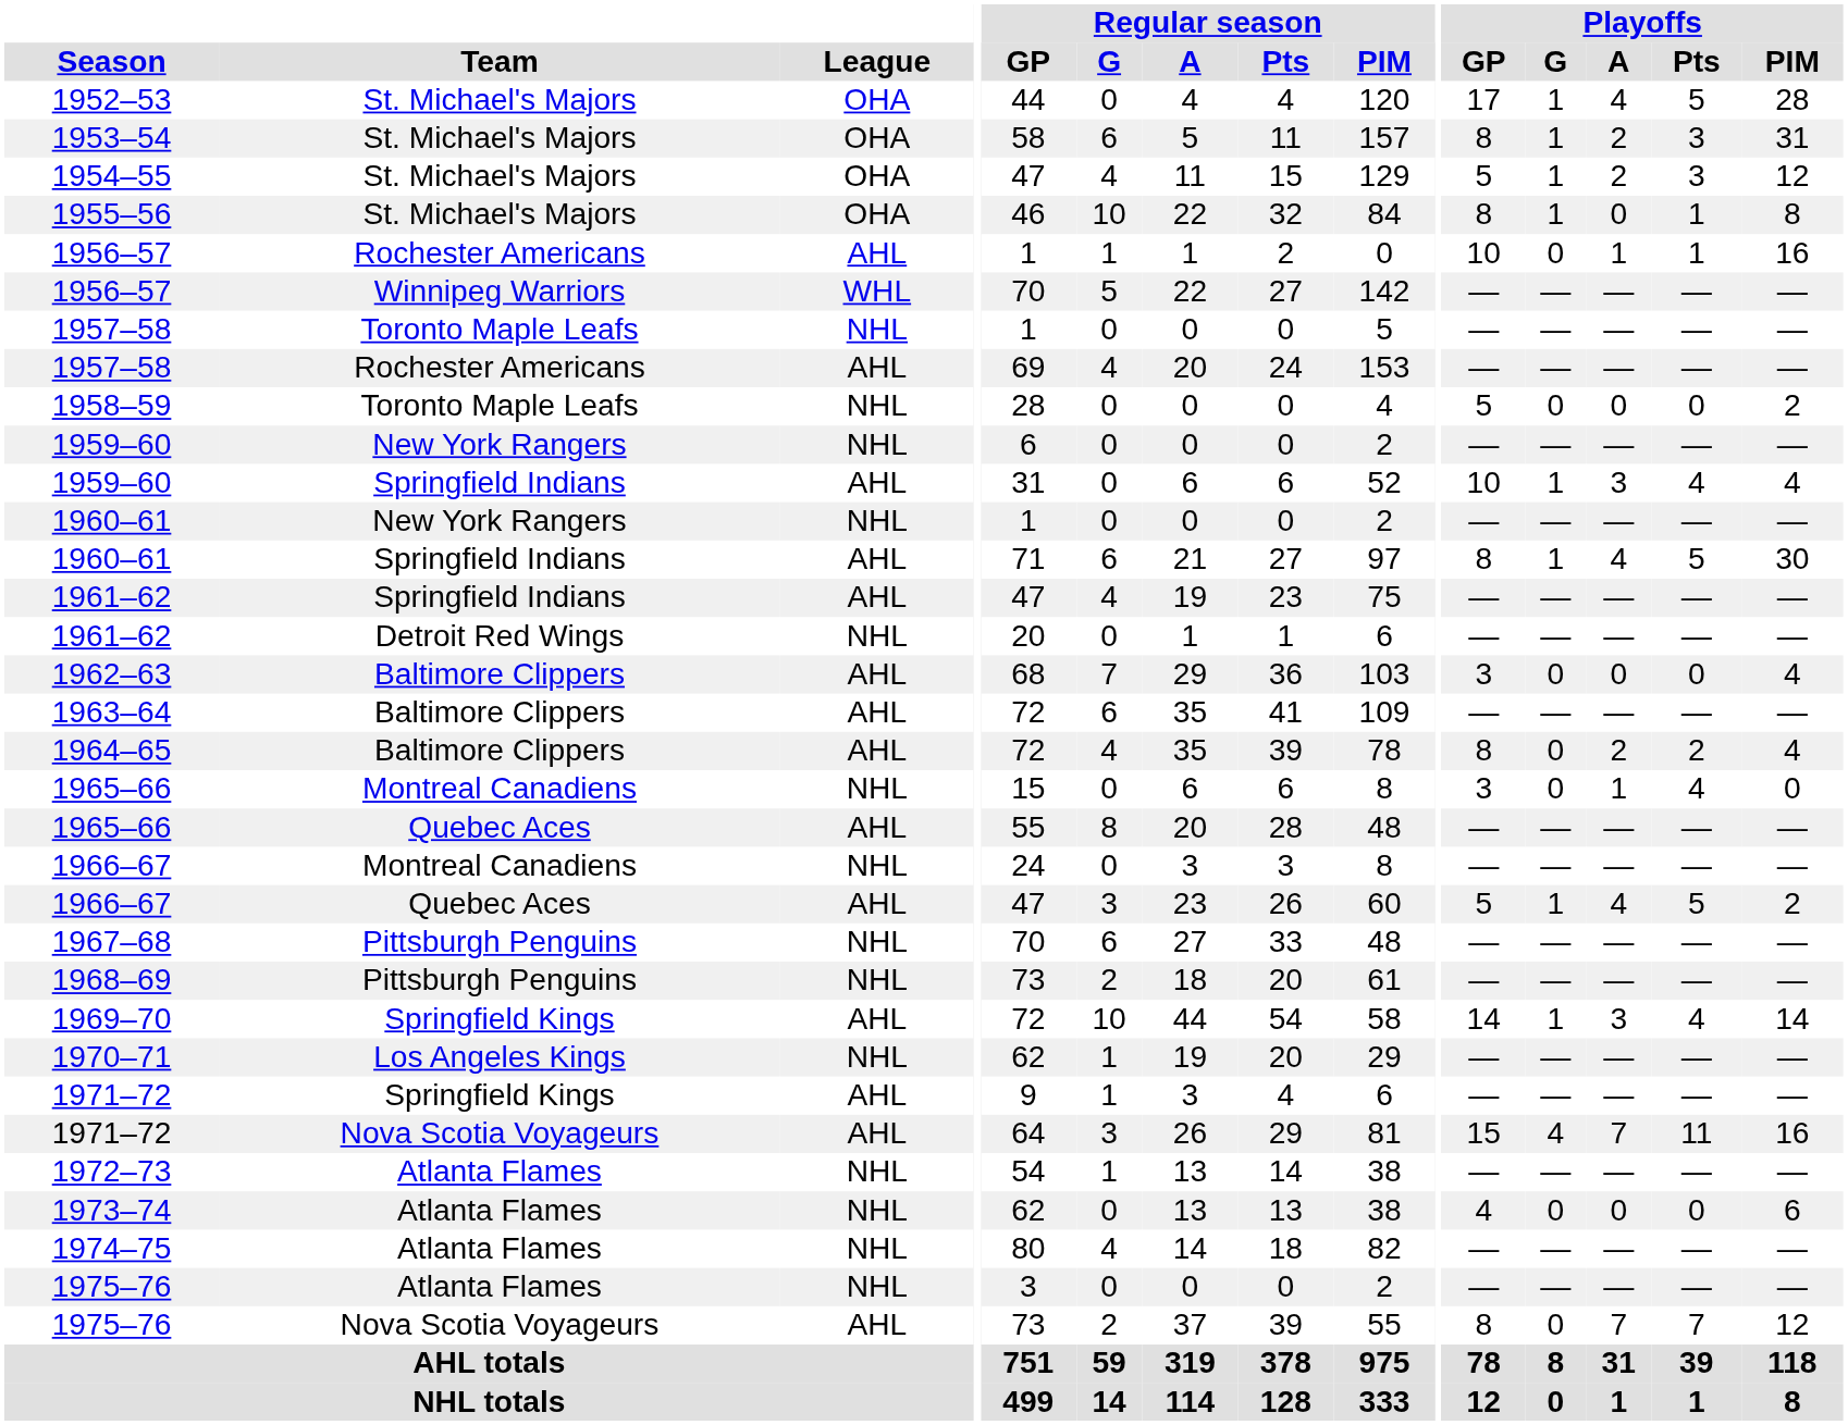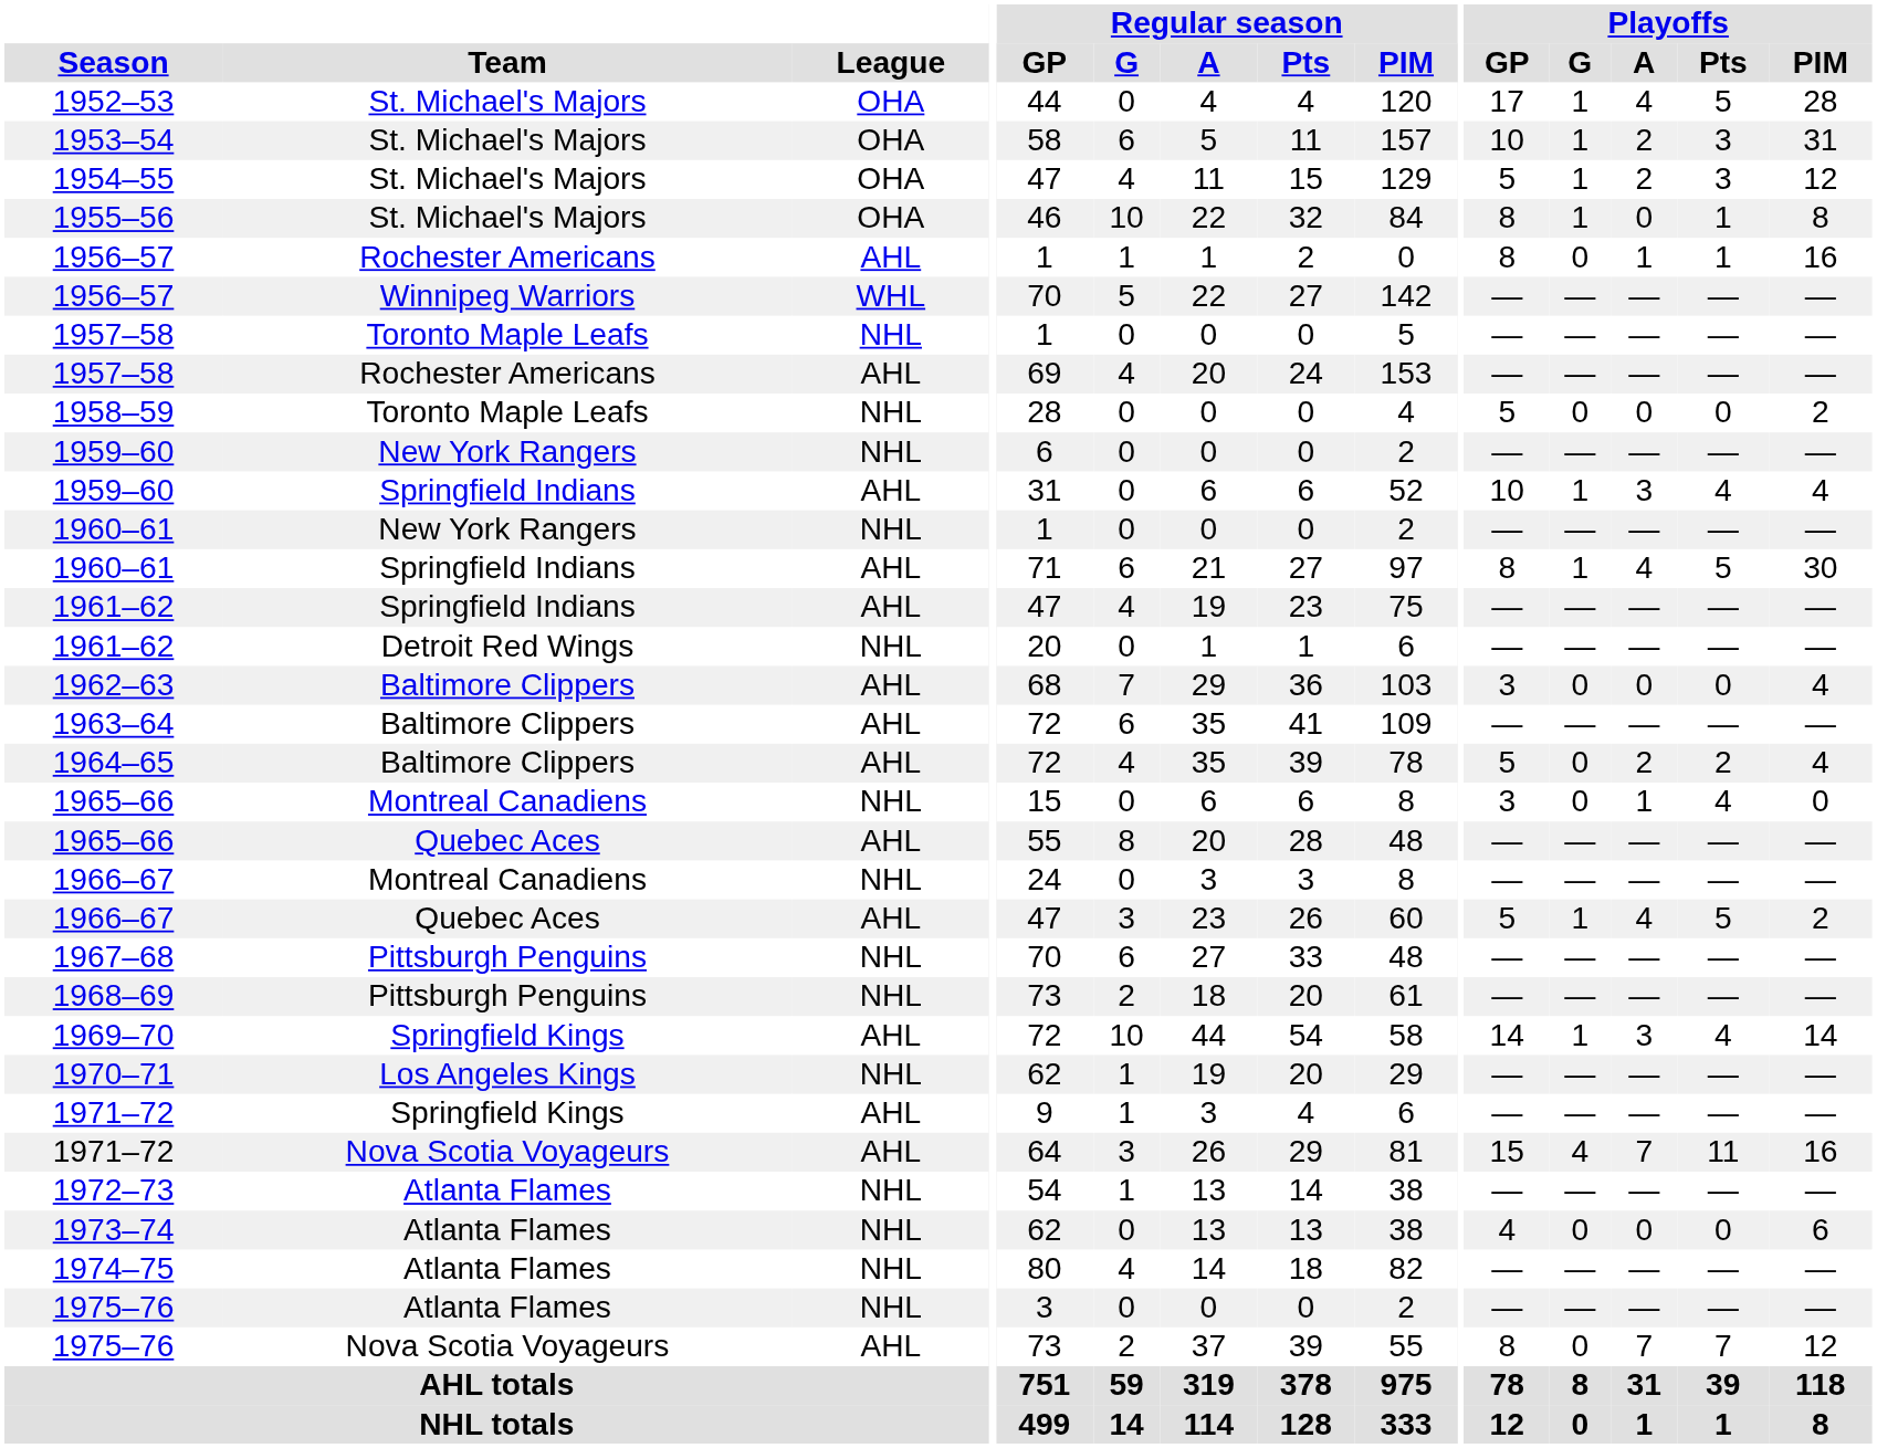1953–54 | Playoffs / GP: 8 -> 10
1956–57 / Rochester Americans | Playoffs / GP: 10 -> 8
1964–65 | Playoffs / GP: 8 -> 5
